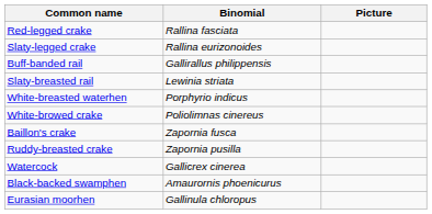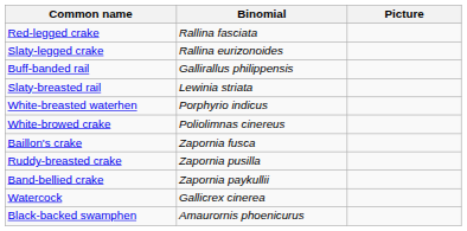+ row: Band-bellied crake | Zapornia paykullii
- row: Eurasian moorhen | Gallinula chloropus
